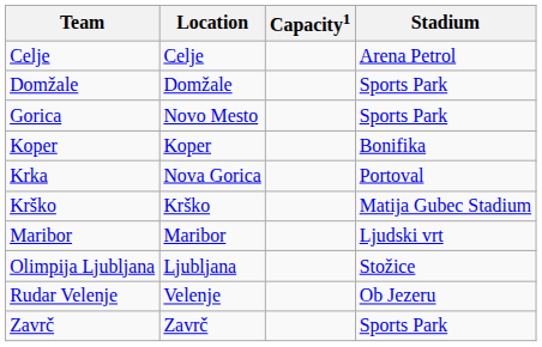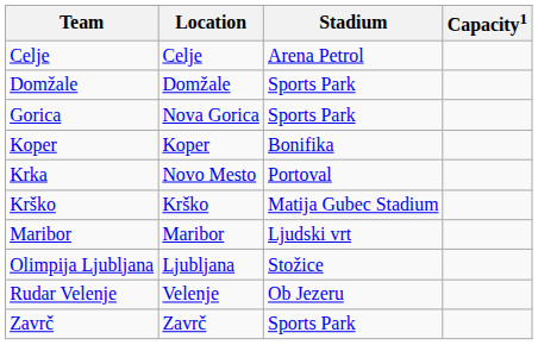columns swapped: Stadium <-> Capacity1
Gorica | Location: Novo Mesto -> Nova Gorica
Krka | Location: Nova Gorica -> Novo Mesto
